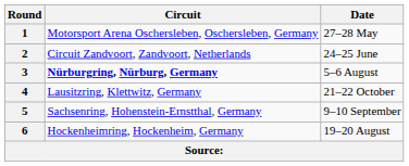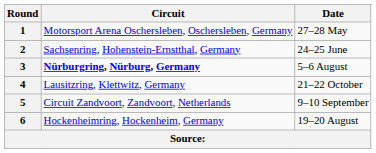2 | Circuit: Circuit Zandvoort, Zandvoort, Netherlands -> Sachsenring, Hohenstein-Ernstthal, Germany
5 | Circuit: Sachsenring, Hohenstein-Ernstthal, Germany -> Circuit Zandvoort, Zandvoort, Netherlands
